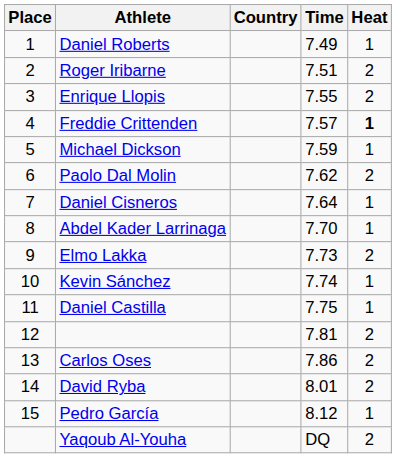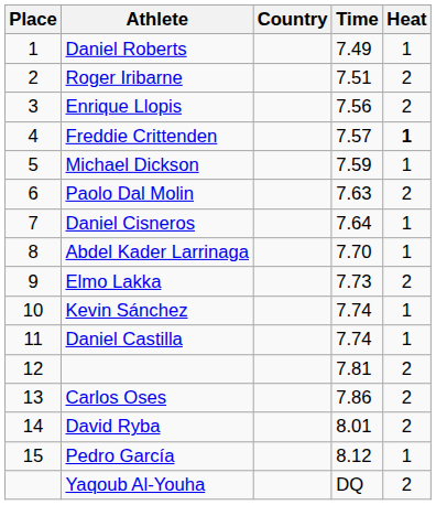Enrique Llopis | Time: 7.55 -> 7.56
Paolo Dal Molin | Time: 7.62 -> 7.63
Daniel Castilla | Time: 7.75 -> 7.74
